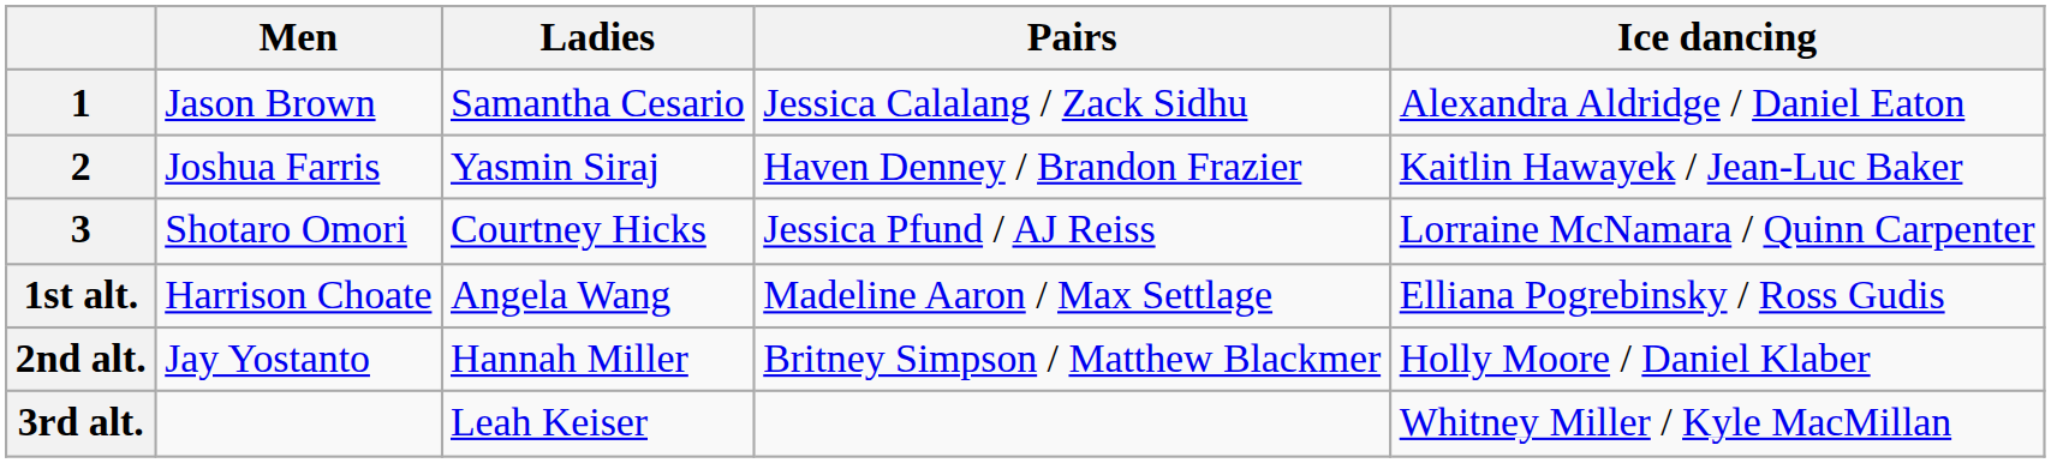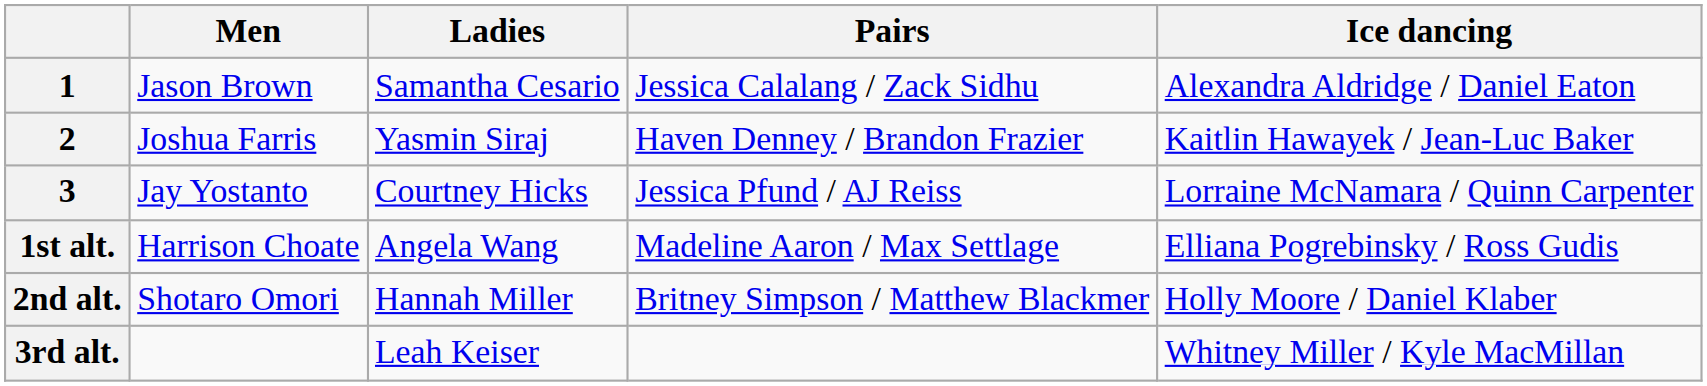3 | Men: Shotaro Omori -> Jay Yostanto
2nd alt. | Men: Jay Yostanto -> Shotaro Omori
